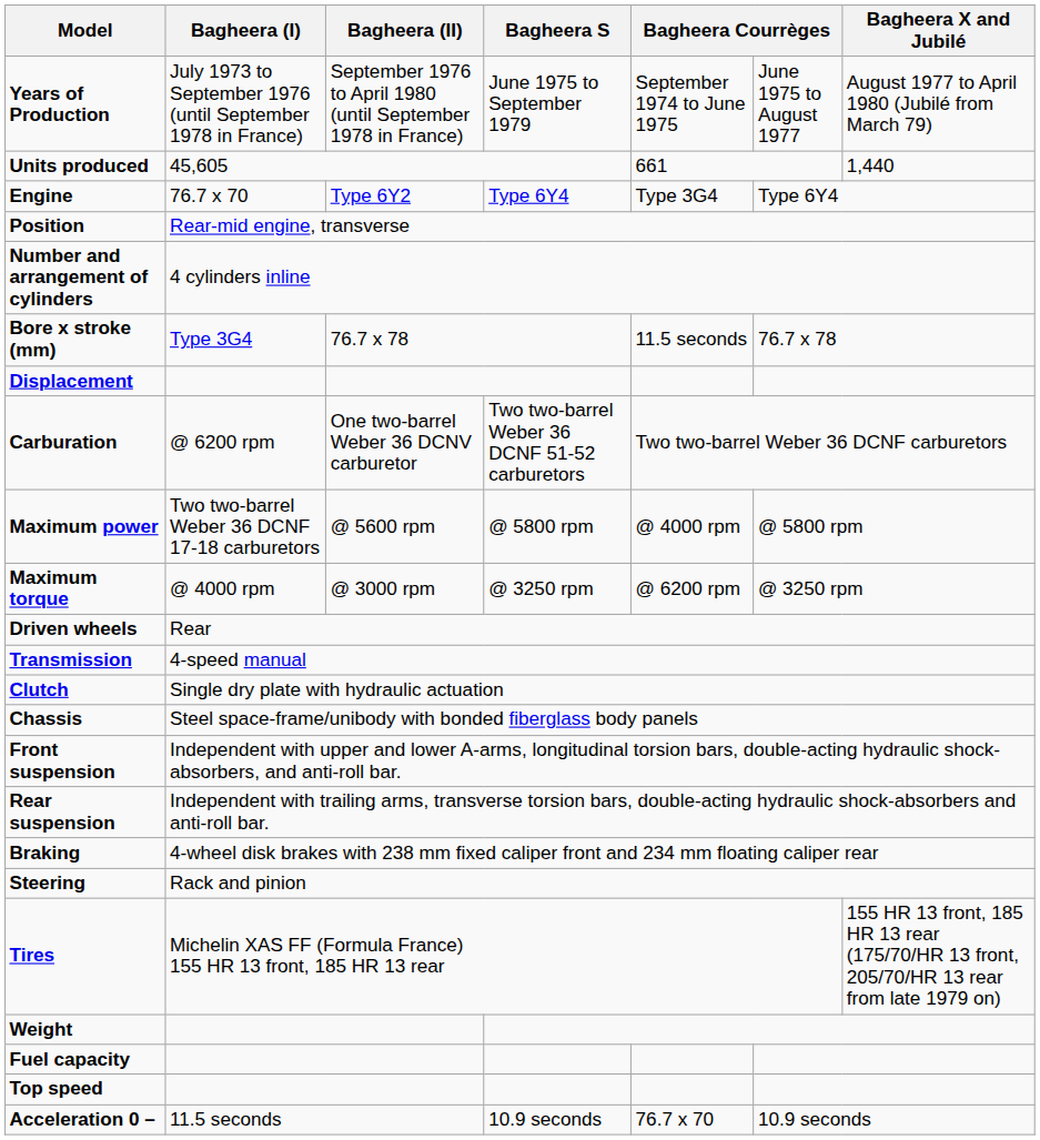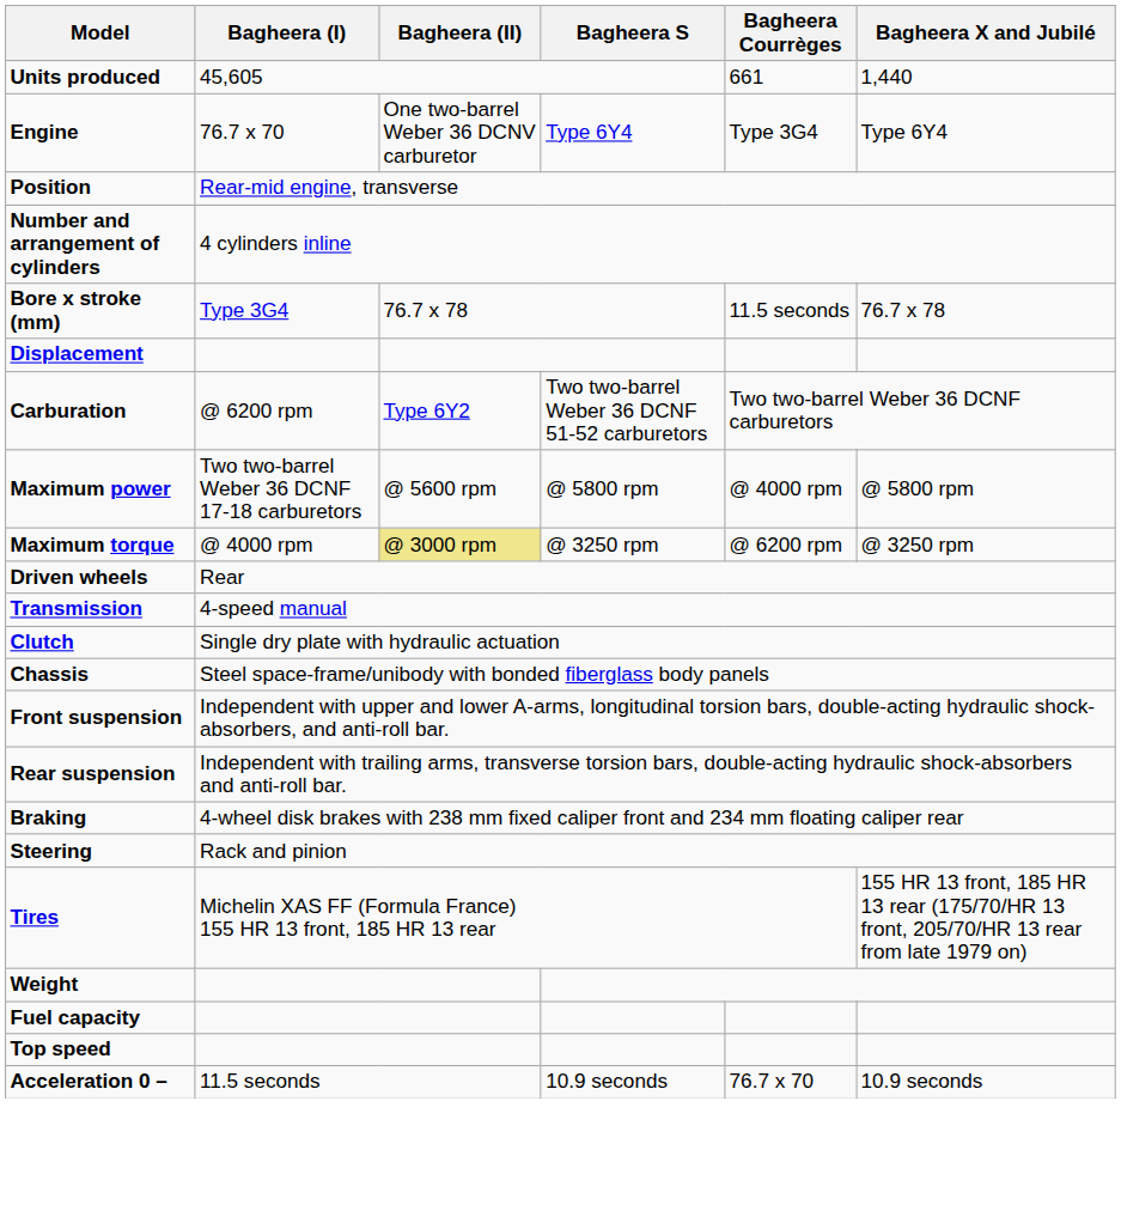- row: Years of Production | July 1973 to September 1976 (until September 1978 in France) | September 1976 to April 1980 (until September 1978 in France) | June 1975 to September 1979 | September 1974 to June 1975 | June 1975 to August 1977 | August 1977 to April 1980 (Jubilé from March 79)
Engine | Bagheera (II): Type 6Y2 -> One two-barrel Weber 36 DCNV carburetor
Carburation | Bagheera (II): One two-barrel Weber 36 DCNV carburetor -> Type 6Y2
Maximum torque | Bagheera (II): no background -> khaki background
